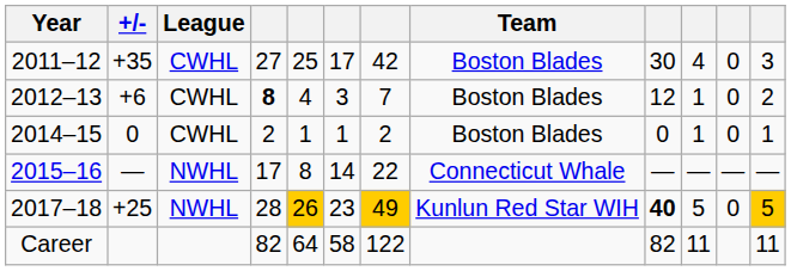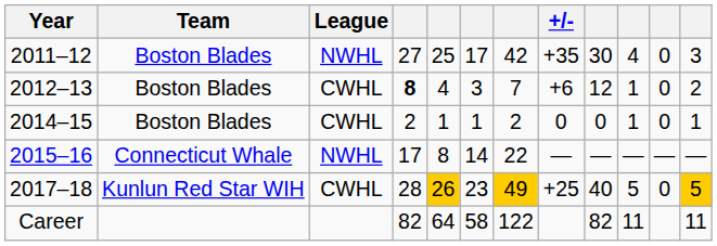columns swapped: Team <-> +/-
2011–12 | League: CWHL -> NWHL
2017–18 | League: NWHL -> CWHL
2017–18 | column 9: bold -> normal
